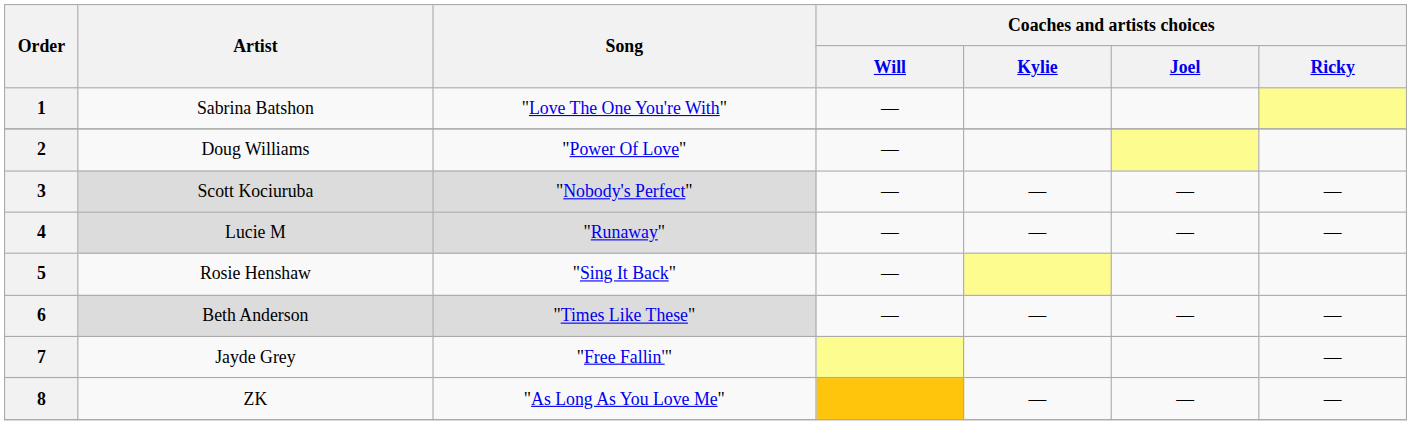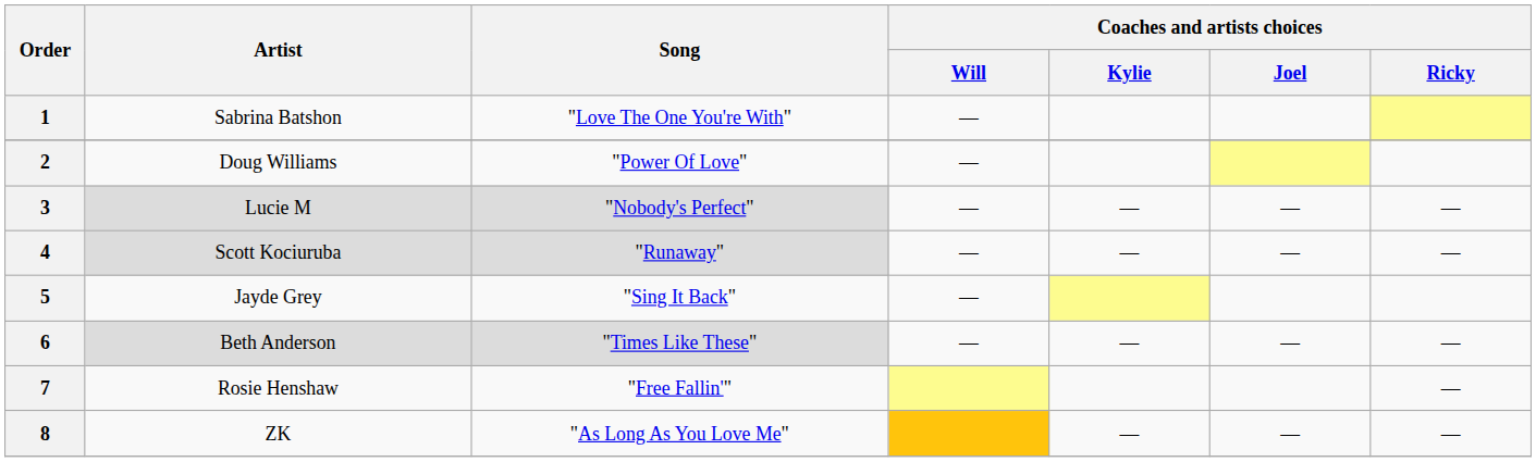3 | Artist: Scott Kociuruba -> Lucie M
4 | Artist: Lucie M -> Scott Kociuruba
5 | Artist: Rosie Henshaw -> Jayde Grey
7 | Artist: Jayde Grey -> Rosie Henshaw
